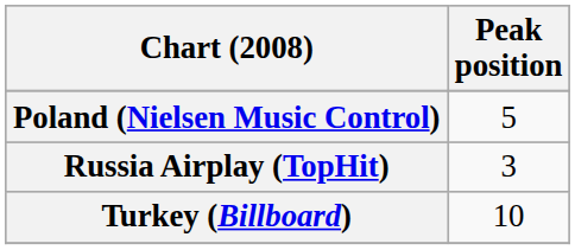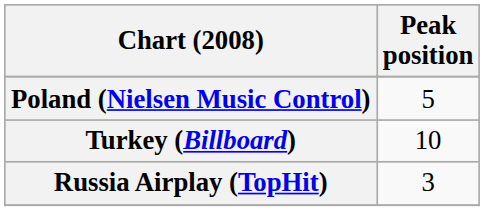rows swapped: Russia Airplay (TopHit) <-> Turkey (Billboard)
